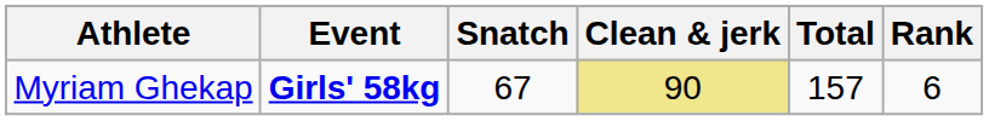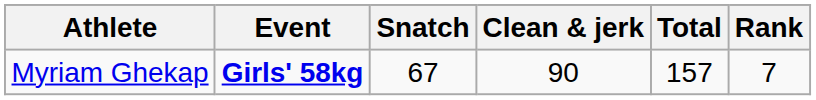Myriam Ghekap | Clean & jerk: khaki background -> no background
Myriam Ghekap | Rank: 6 -> 7
